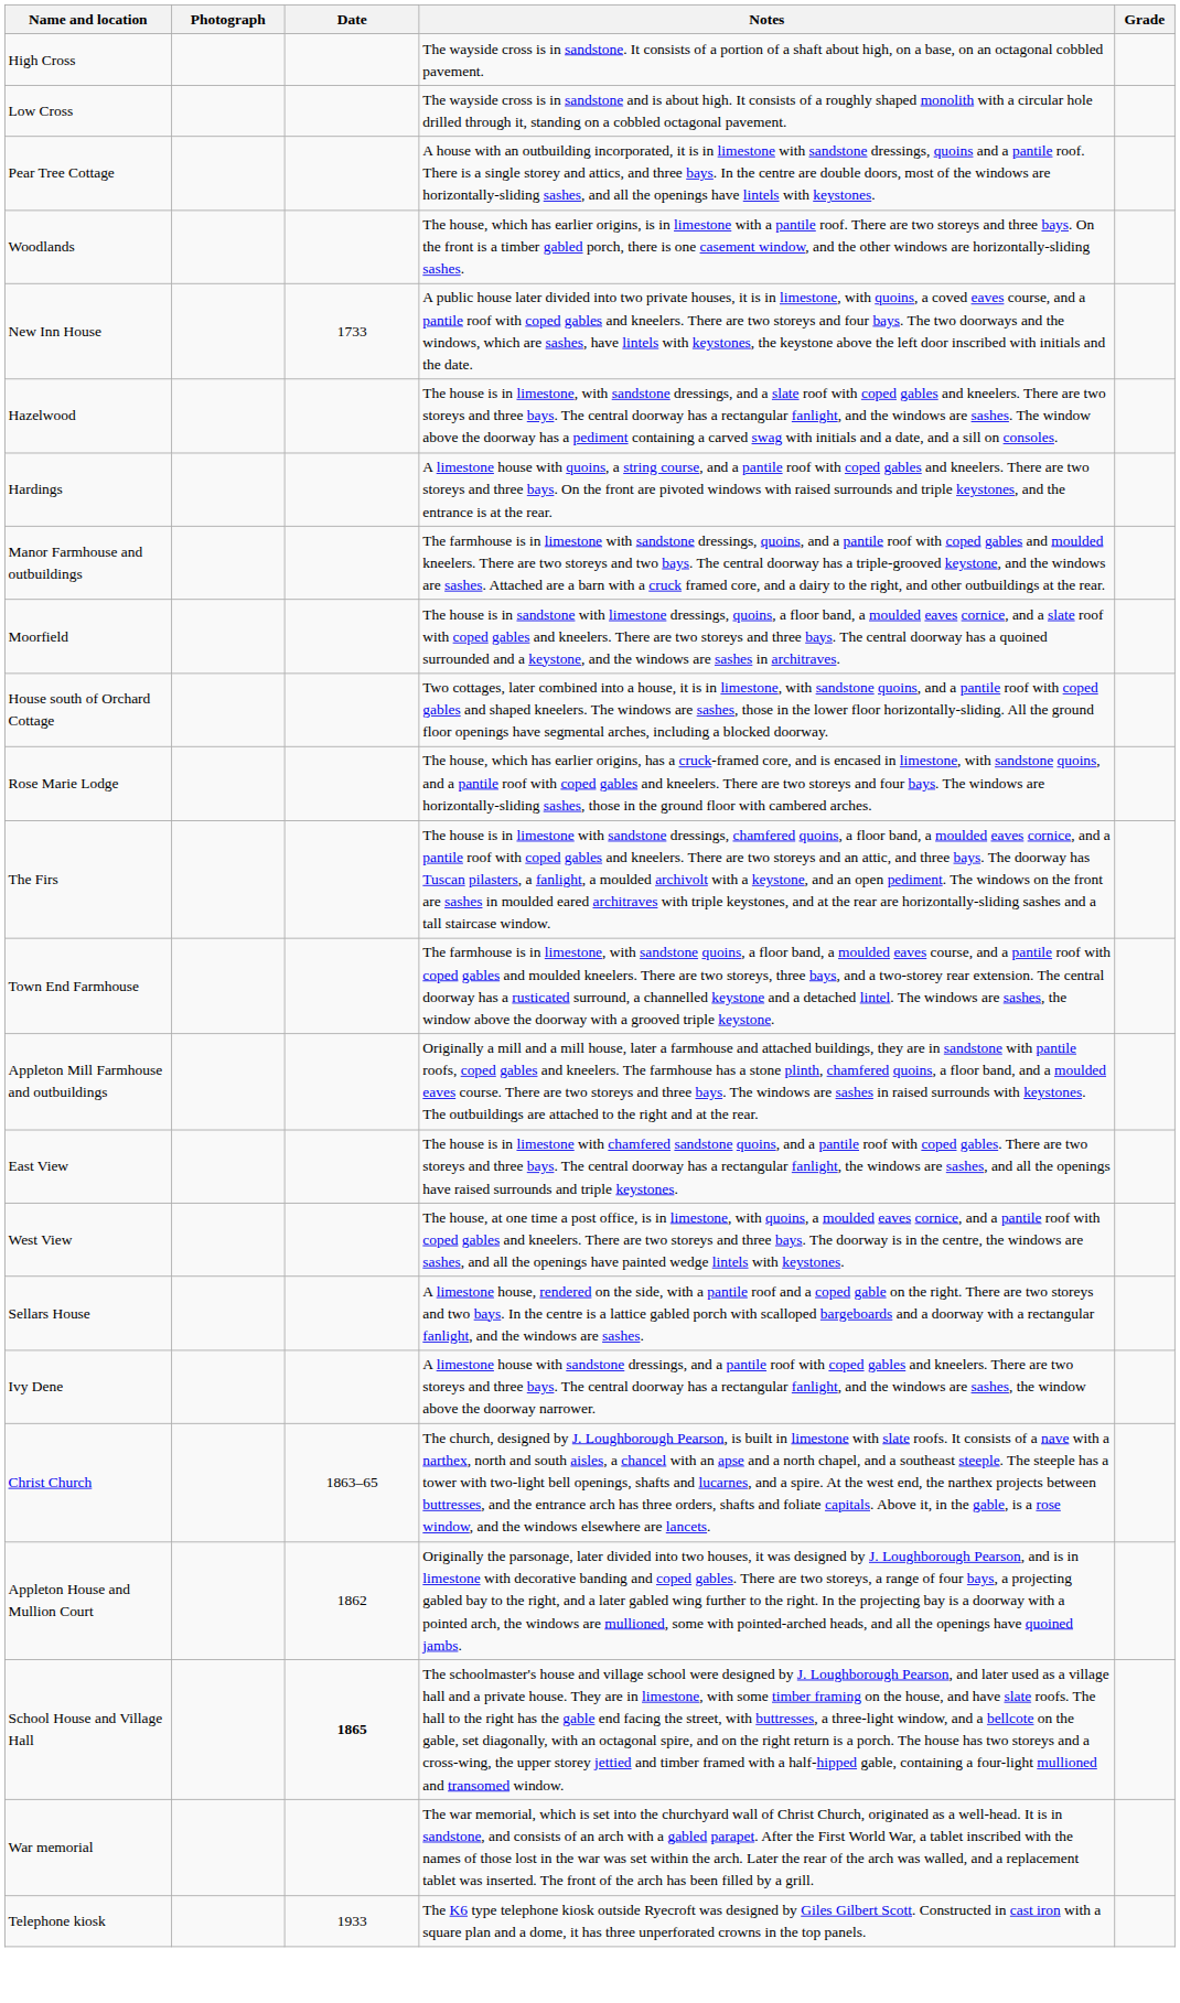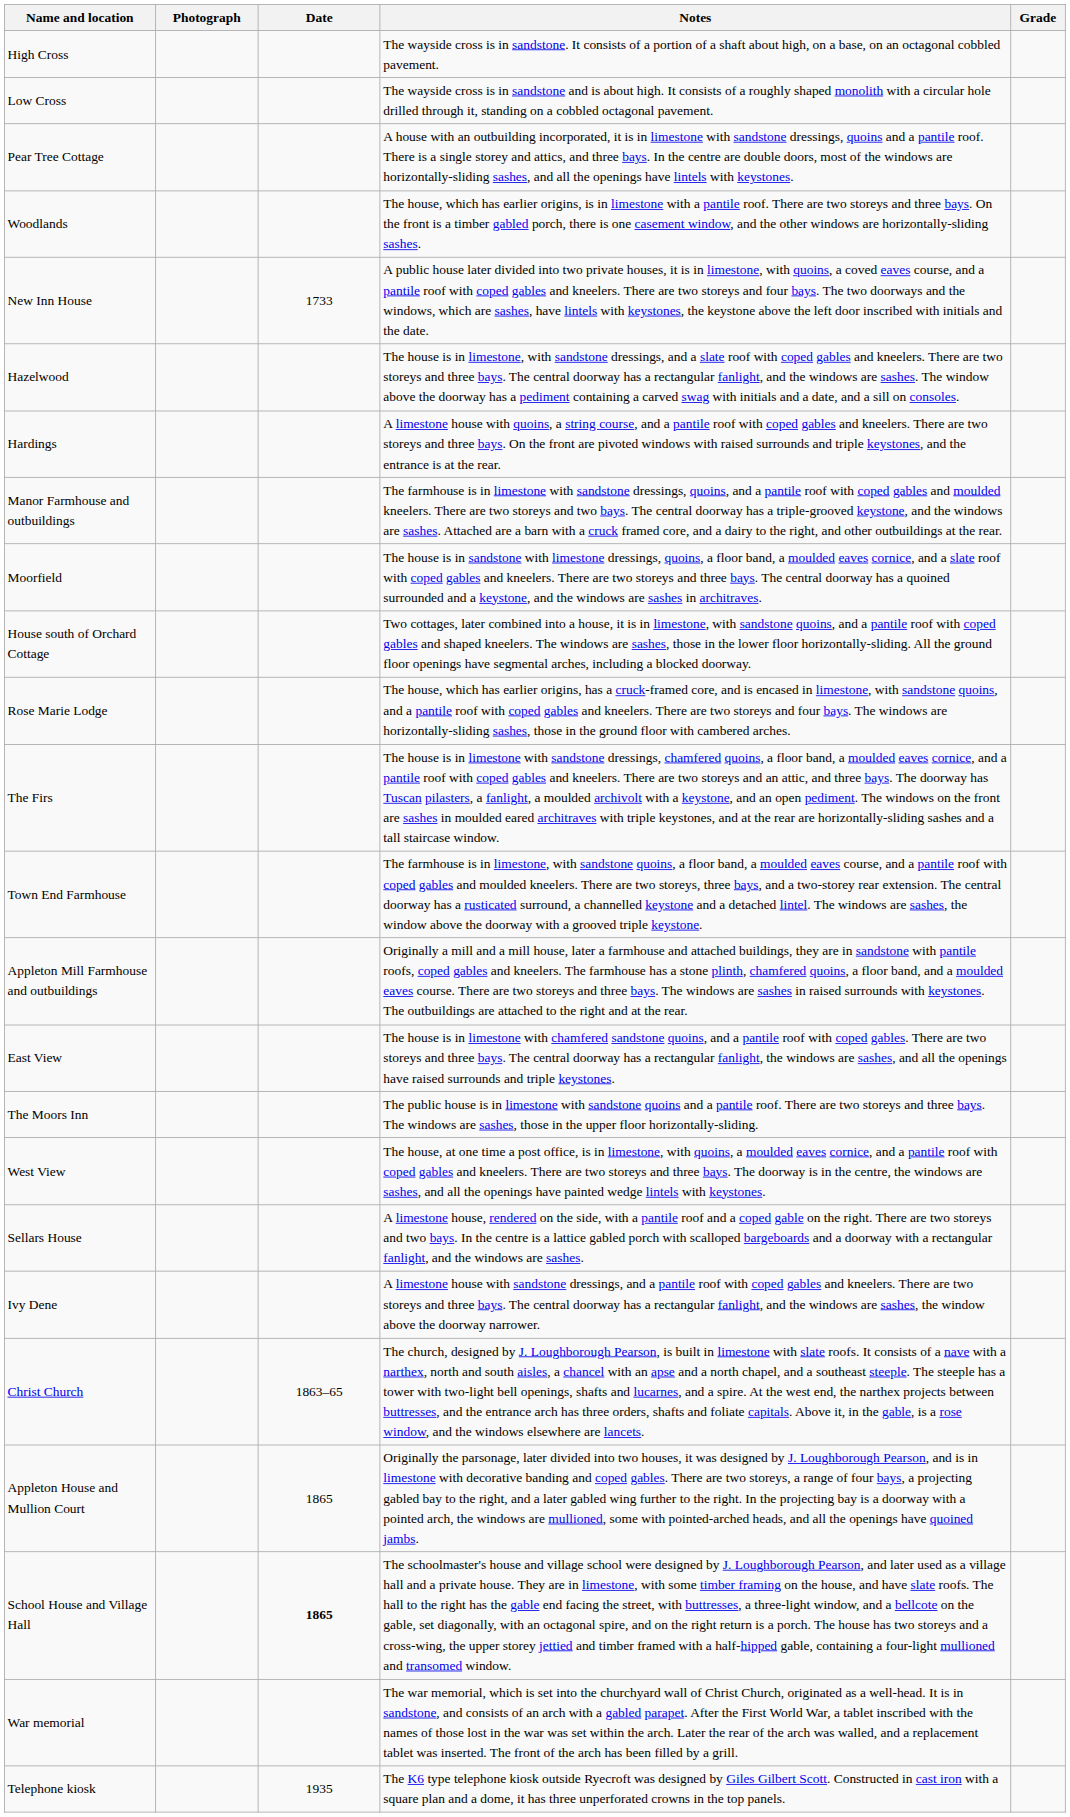+ row: The Moors Inn | The public house is in limestone with sandstone quoins and a pantile roof. There are two storeys and three bays. The windows are sashes, those in the upper floor horizontally-sliding.
Appleton House and Mullion Court | Date: 1862 -> 1865
Telephone kiosk | Date: 1933 -> 1935
